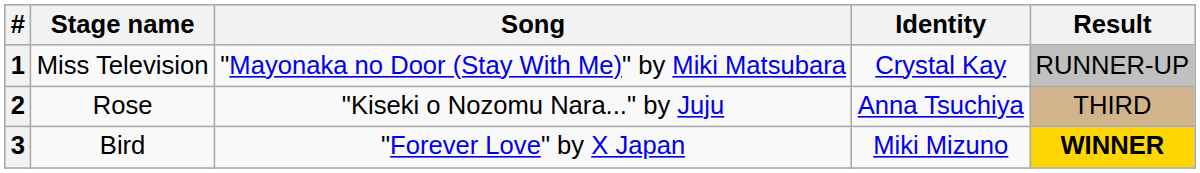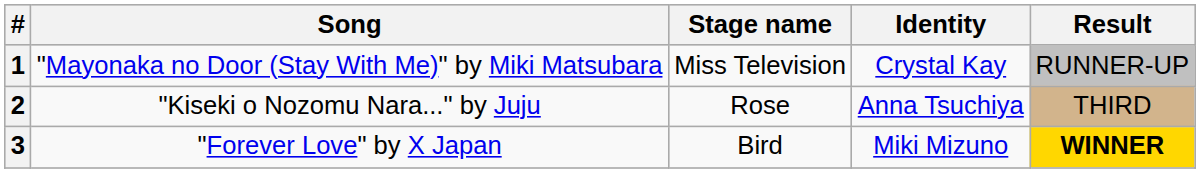columns swapped: Stage name <-> Song
